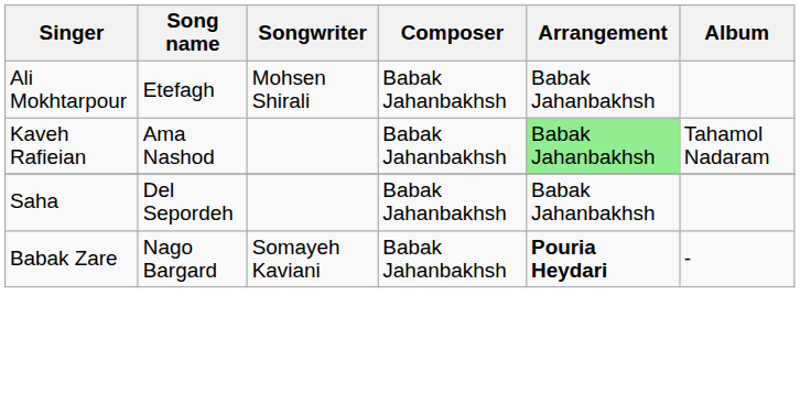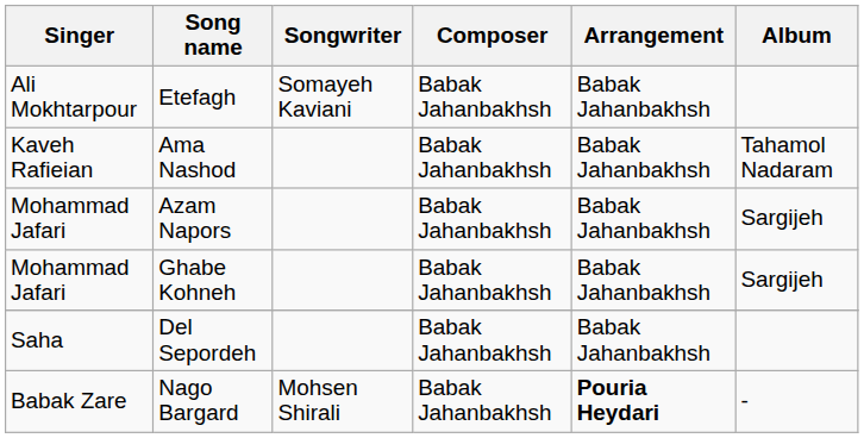Etefagh | Songwriter: Mohsen Shirali -> Somayeh Kaviani
Ama Nashod | Arrangement: lightgreen background -> no background
+ row: Mohammad Jafari | Azam Napors | Babak Jahanbakhsh | Babak Jahanbakhsh | Sargijeh
+ row: Mohammad Jafari | Ghabe Kohneh | Babak Jahanbakhsh | Babak Jahanbakhsh | Sargijeh
Nago Bargard | Songwriter: Somayeh Kaviani -> Mohsen Shirali
